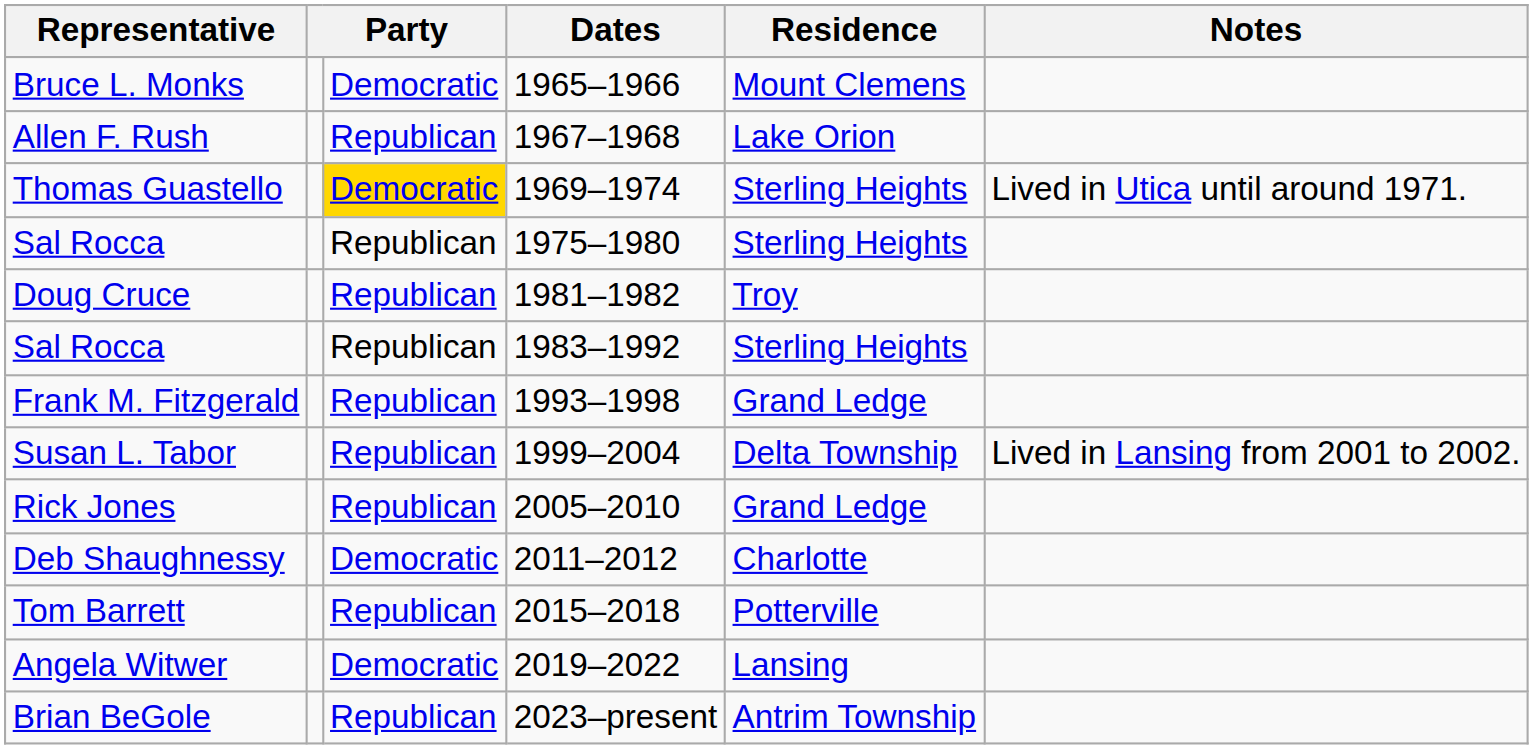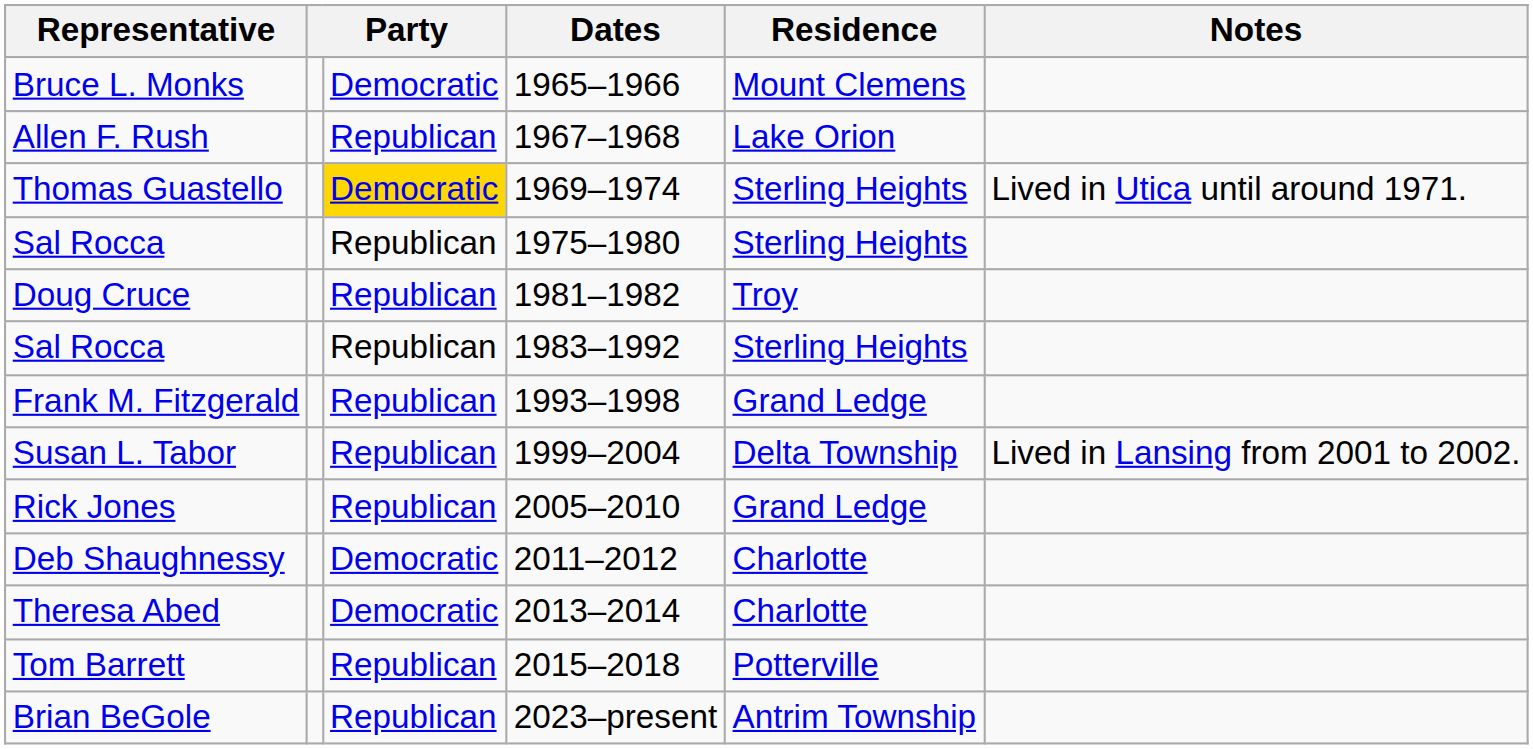+ row: Theresa Abed | Democratic | 2013–2014 | Charlotte
- row: Angela Witwer | Democratic | 2019–2022 | Lansing
